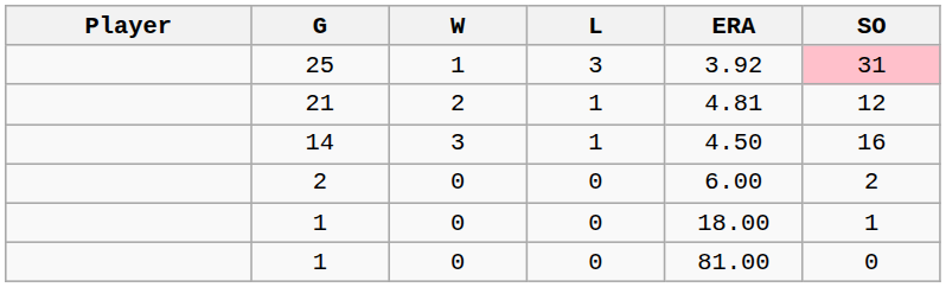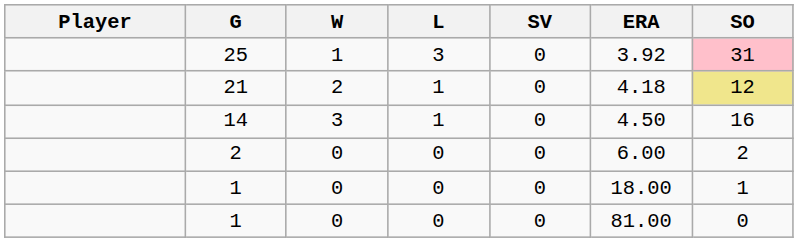+ column: SV | 0 | 0 | 0 | 0 | 0 | 0
21 | ERA: 4.81 -> 4.18
21 | SO: no background -> khaki background
